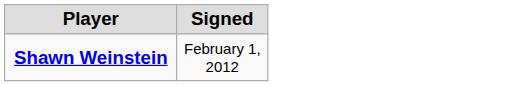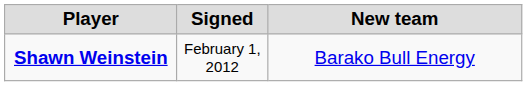+ column: New team | Barako Bull Energy
